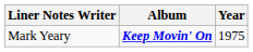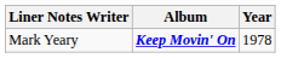Mark Yeary | Year: 1975 -> 1978
